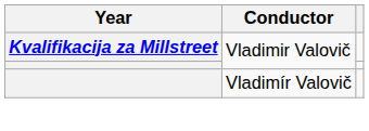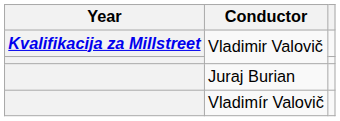+ row: Juraj Burian
